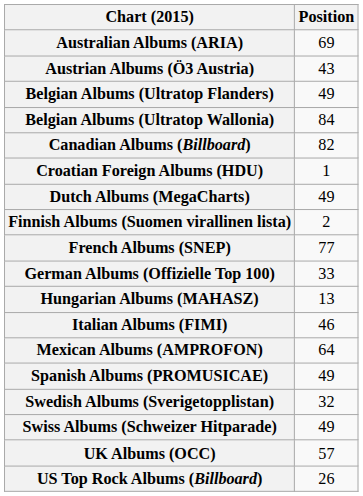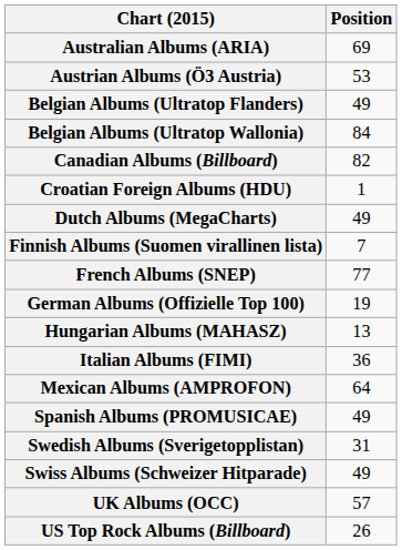Austrian Albums (Ö3 Austria) | Position: 43 -> 53
Finnish Albums (Suomen virallinen lista) | Position: 2 -> 7
German Albums (Offizielle Top 100) | Position: 33 -> 19
Italian Albums (FIMI) | Position: 46 -> 36
Swedish Albums (Sverigetopplistan) | Position: 32 -> 31
